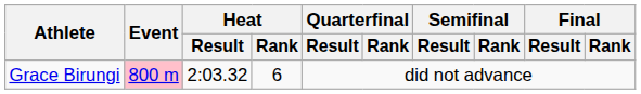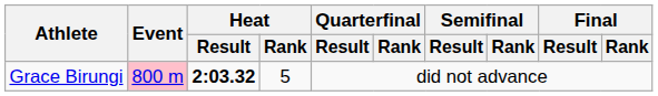Grace Birungi | Heat / Result: normal -> bold
Grace Birungi | Heat / Rank: 6 -> 5
